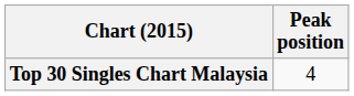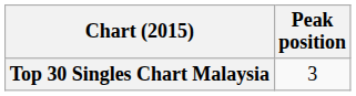Top 30 Singles Chart Malaysia | Peak position: 4 -> 3
